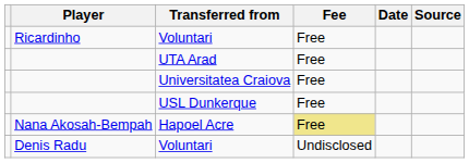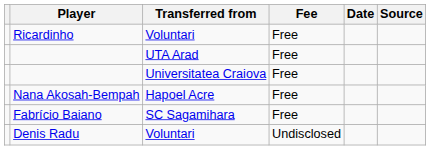- row: USL Dunkerque | Free
Hapoel Acre | Fee: khaki background -> no background
+ row: Fabrício Baiano | SC Sagamihara | Free
